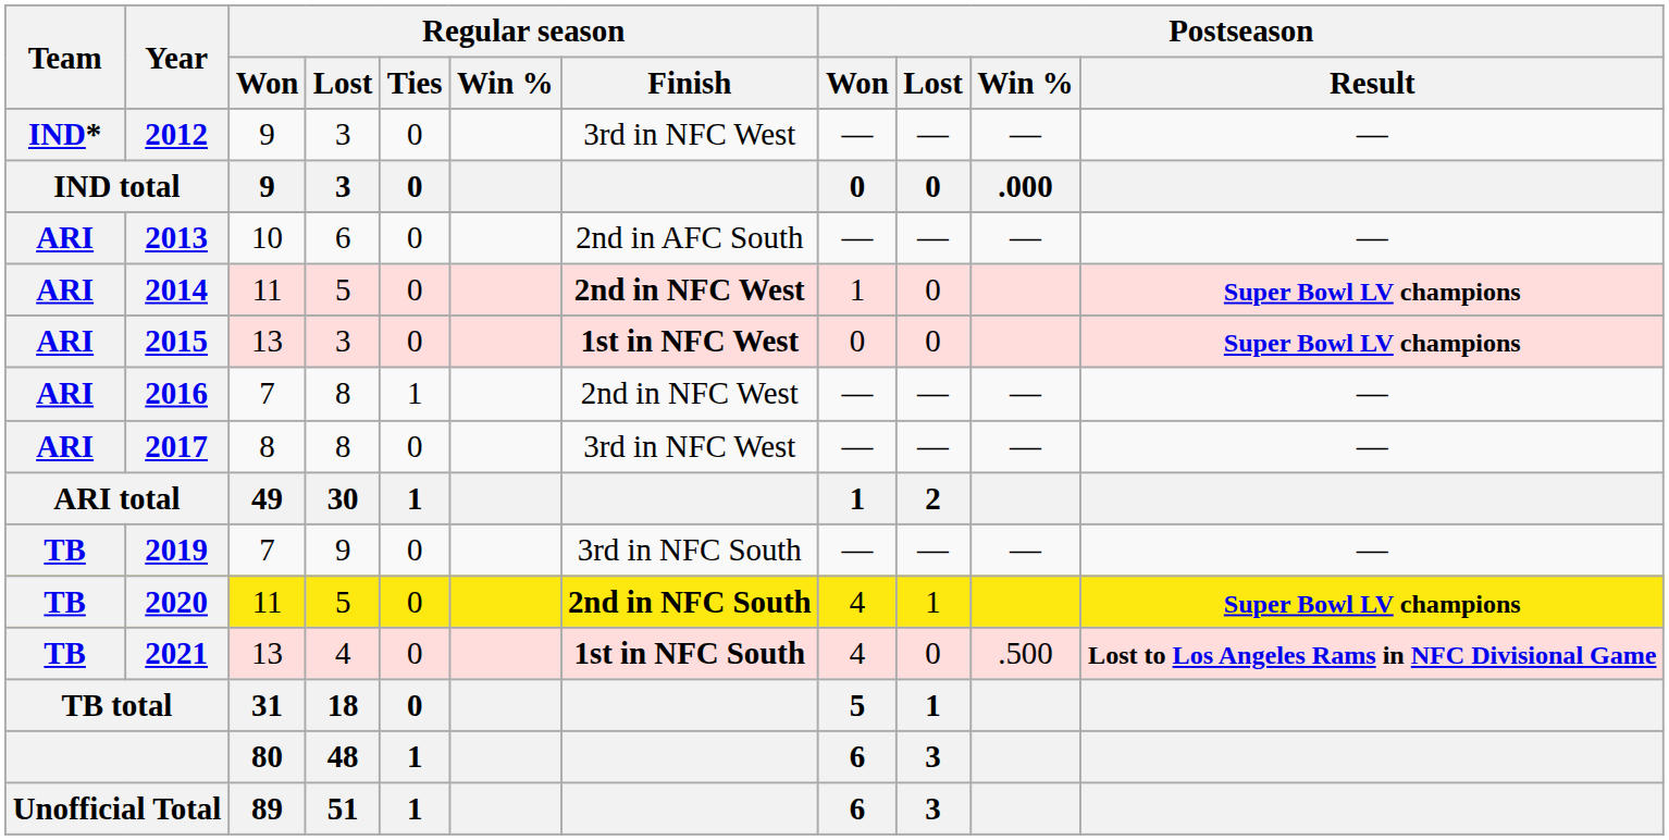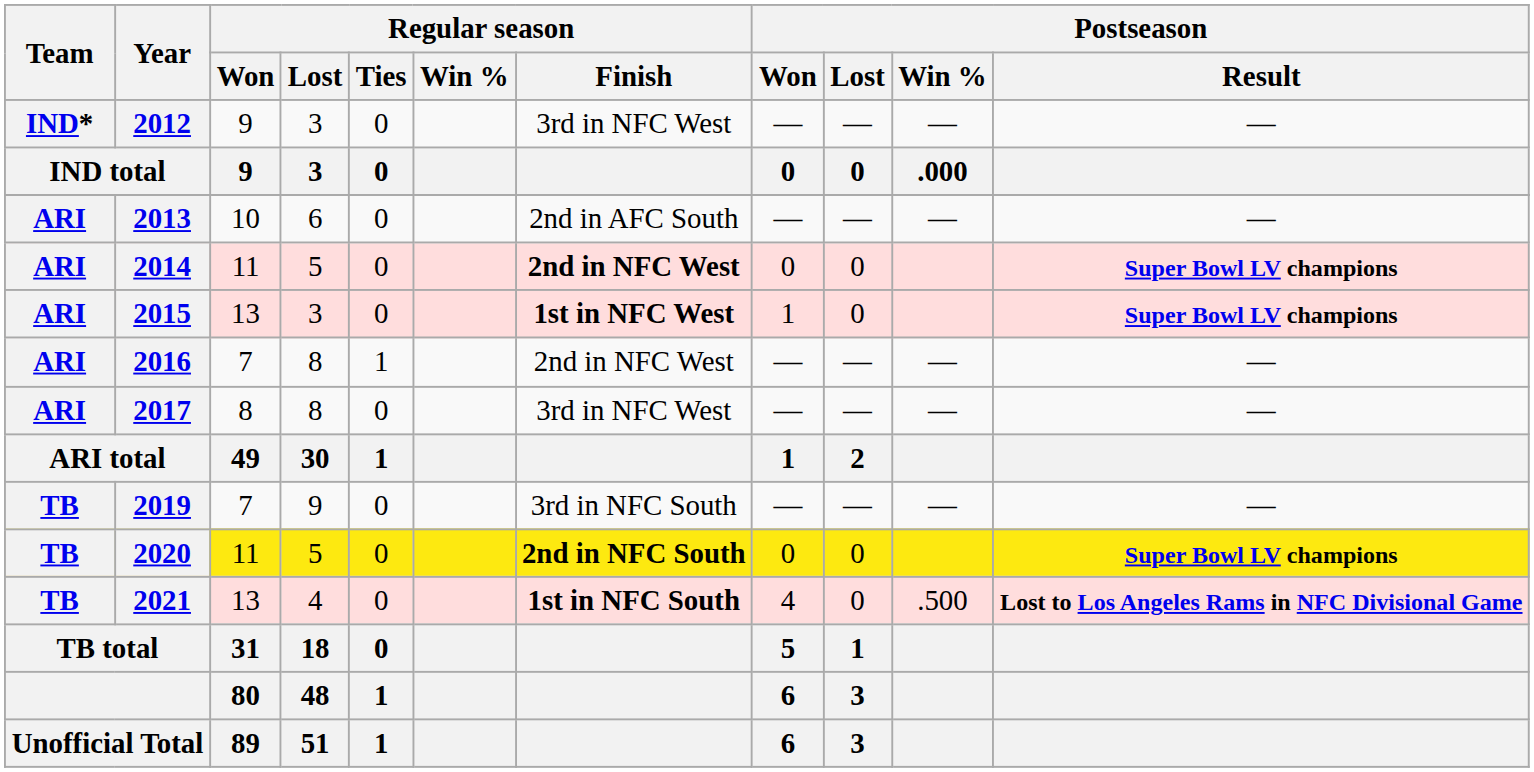2014 | Postseason / Won: 1 -> 0
2015 | Postseason / Won: 0 -> 1
2020 | Postseason / Won: 4 -> 0
2020 | Postseason / Lost: 1 -> 0
